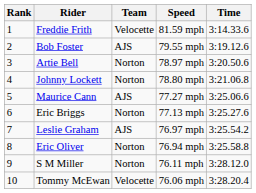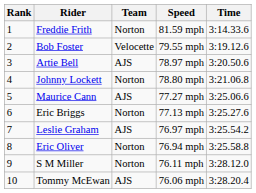Freddie Frith | Team: Velocette -> Norton
Bob Foster | Team: AJS -> Velocette
Artie Bell | Team: Norton -> AJS
Tommy McEwan | Team: Velocette -> AJS
